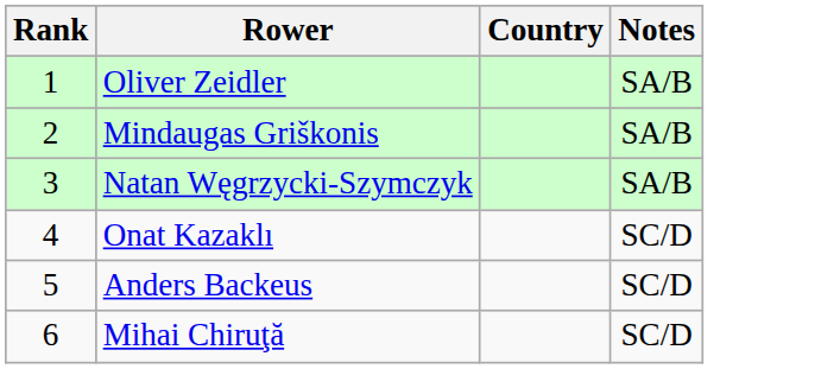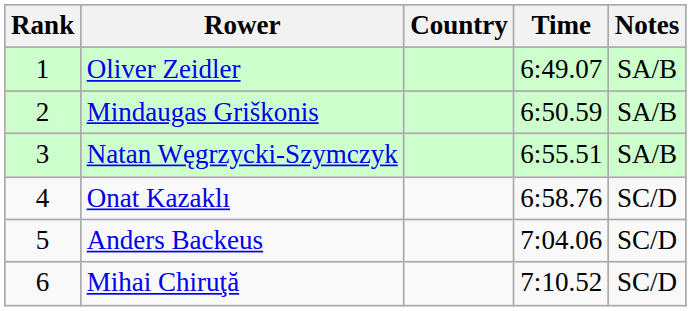+ column: Time | 6:49.07 | 6:50.59 | 6:55.51 | 6:58.76 | 7:04.06 | 7:10.52
